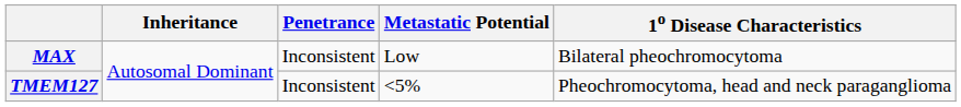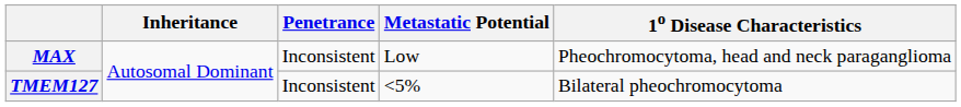MAX | 1o Disease Characteristics: Bilateral pheochromocytoma -> Pheochromocytoma, head and neck paraganglioma
TMEM127 | 1o Disease Characteristics: Pheochromocytoma, head and neck paraganglioma -> Bilateral pheochromocytoma
